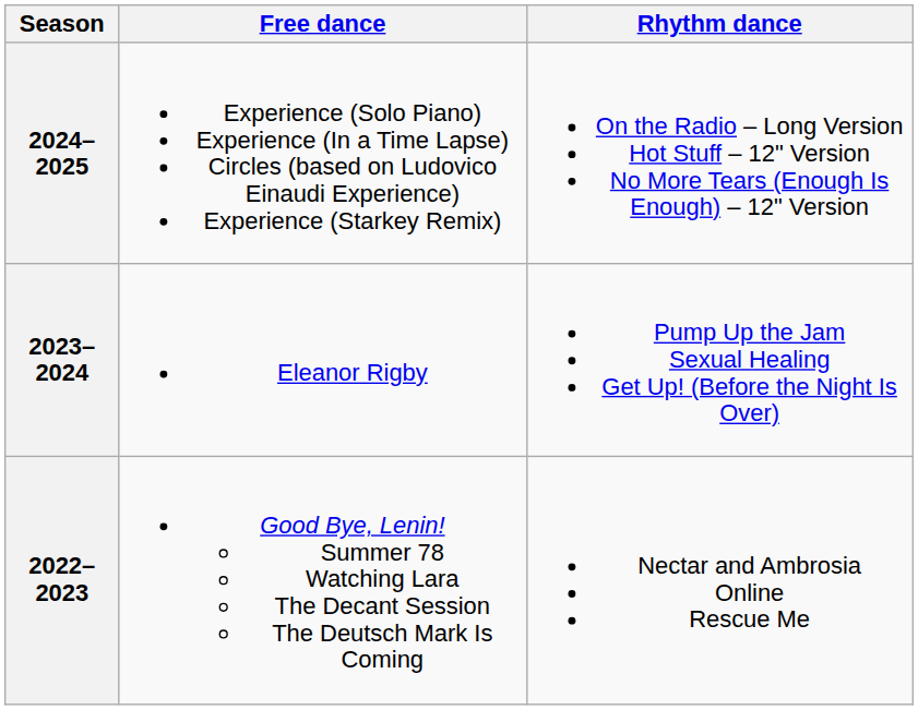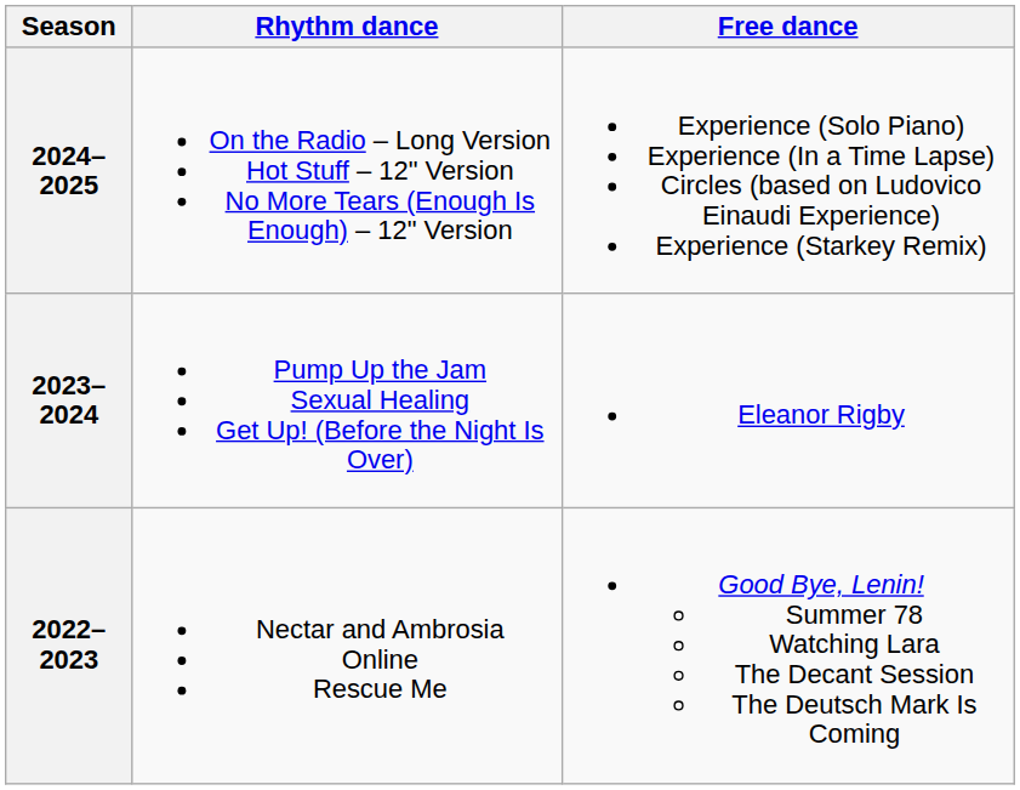columns swapped: Rhythm dance <-> Free dance
